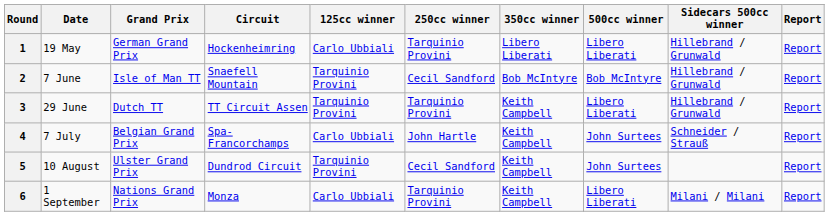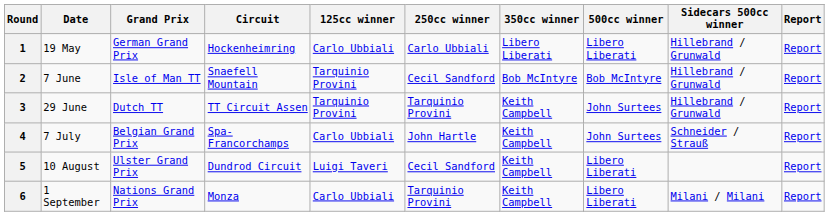1 | 250cc winner: Tarquinio Provini -> Carlo Ubbiali
3 | 500cc winner: Libero Liberati -> John Surtees
5 | 125cc winner: Tarquinio Provini -> Luigi Taveri
5 | 500cc winner: John Surtees -> Libero Liberati
